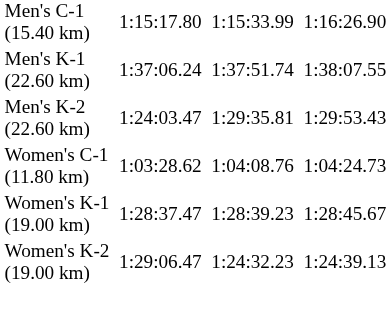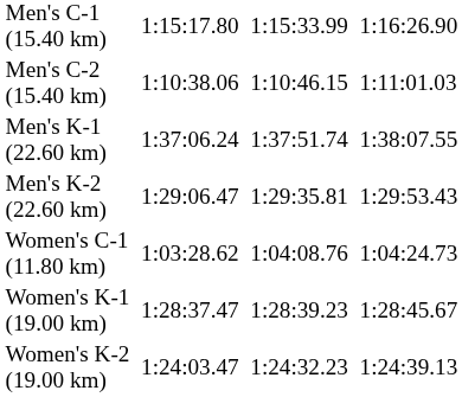+ row: Men's C-2 (15.40 km) | 1:10:38.06 | 1:10:46.15 | 1:11:01.03
Men's K-2 (22.60 km) | column 3: 1:24:03.47 -> 1:29:06.47
Women's K-2 (19.00 km) | column 3: 1:29:06.47 -> 1:24:03.47
